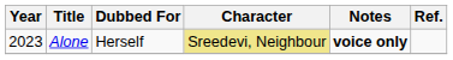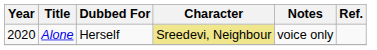Alone | Year: 2023 -> 2020
Alone | Notes: bold -> normal
